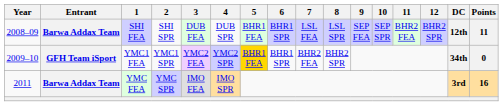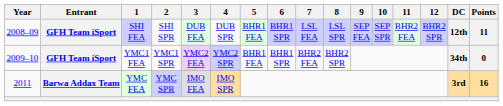SHI FEA | Entrant: Barwa Addax Team -> GFH Team iSport
YMC1 FEA | 5: gold background -> no background
